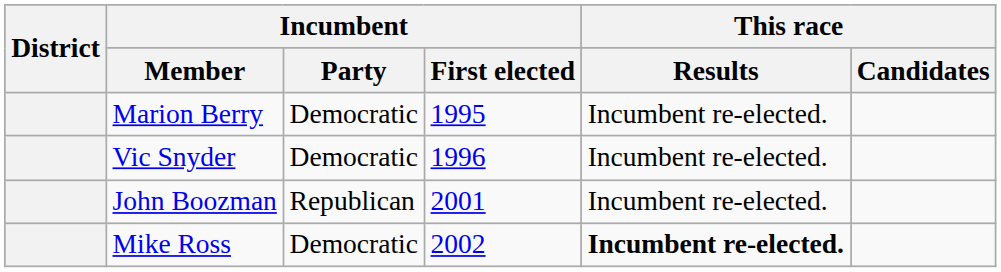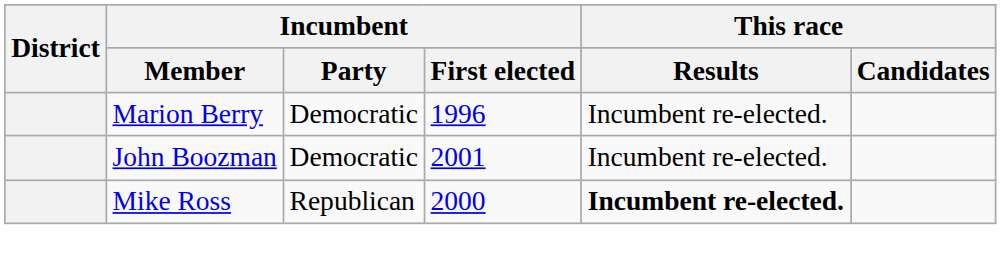Marion Berry | Incumbent / First elected: 1995 -> 1996
- row: Vic Snyder | Democratic | 1996 | Incumbent re-elected.
John Boozman | Incumbent / Party: Republican -> Democratic
Mike Ross | Incumbent / Party: Democratic -> Republican
Mike Ross | Incumbent / First elected: 2002 -> 2000
